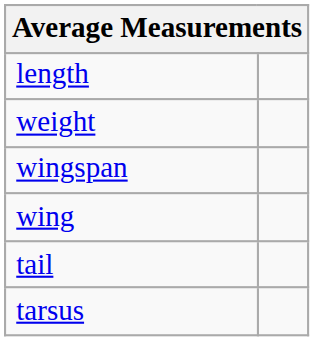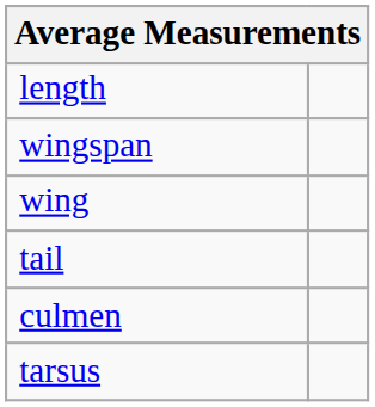- row: weight
+ row: culmen
